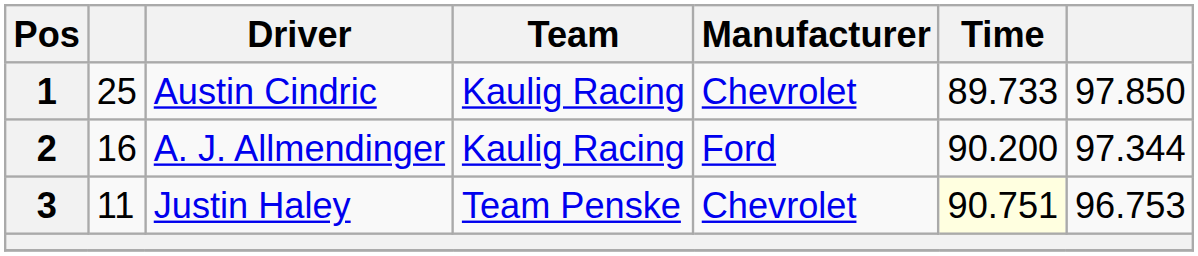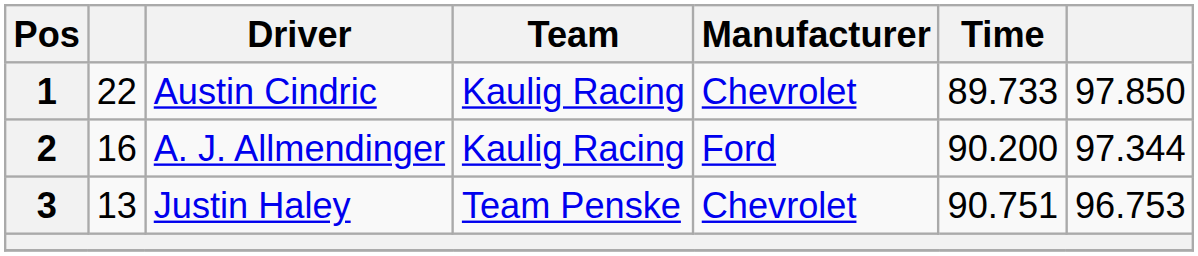1 | column 2: 25 -> 22
3 | column 2: 11 -> 13
3 | Time: lightyellow background -> no background
